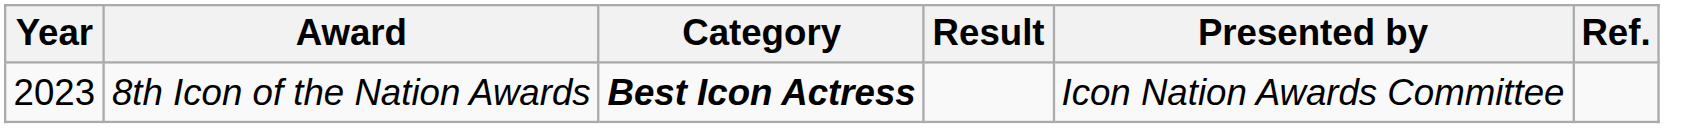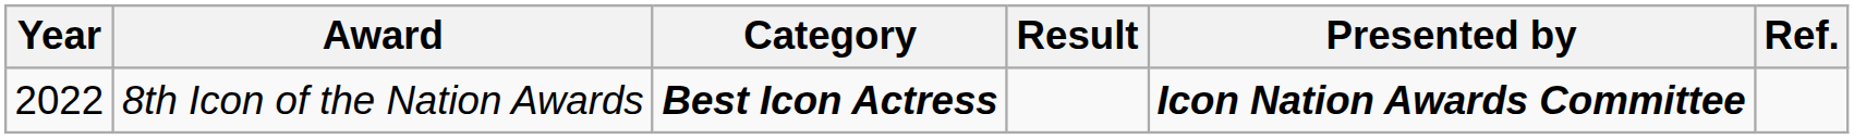8th Icon of the Nation Awards | Year: 2023 -> 2022
8th Icon of the Nation Awards | Presented by: normal -> bold
